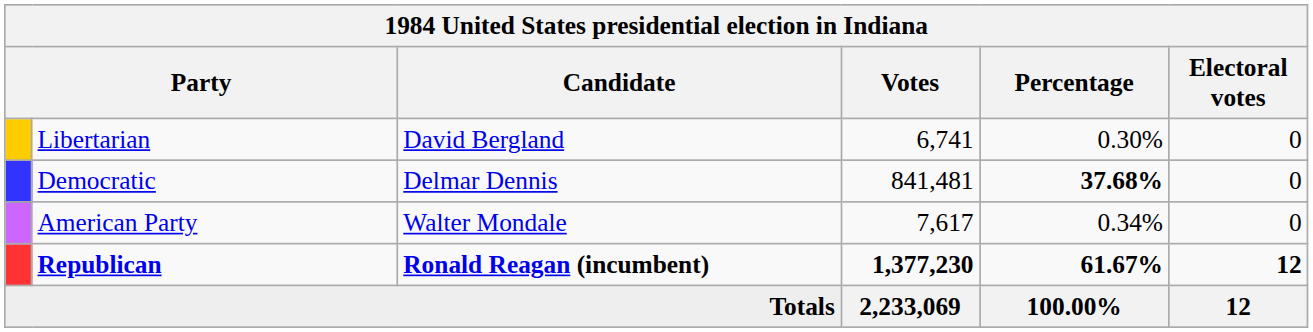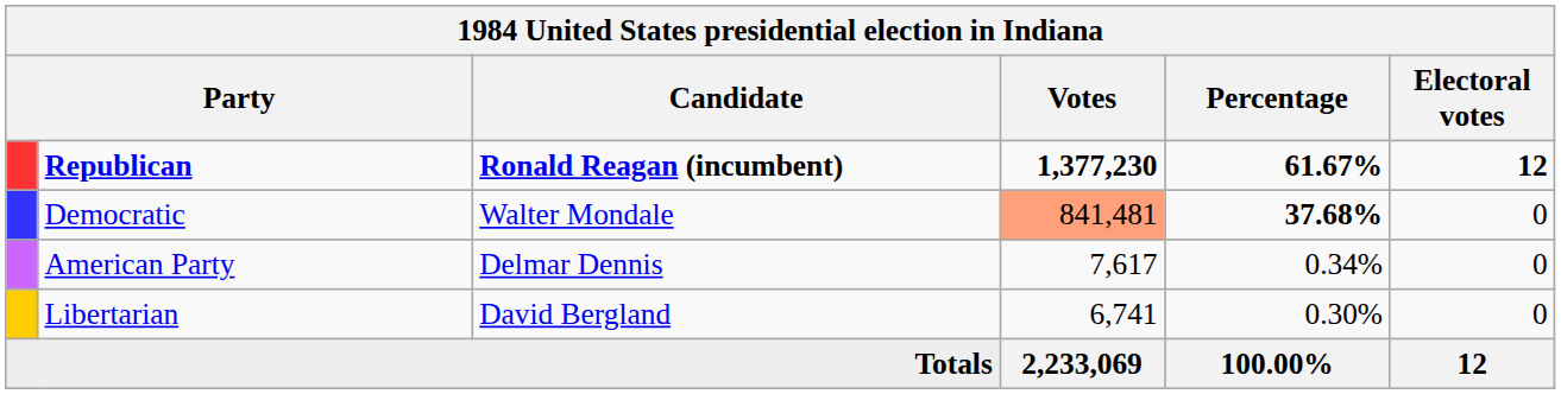rows swapped: Republican <-> Libertarian
Democratic | Candidate: Delmar Dennis -> Walter Mondale
Democratic | Votes: no background -> lightsalmon background
American Party | Candidate: Walter Mondale -> Delmar Dennis
